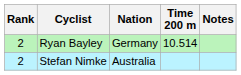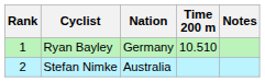Ryan Bayley | Rank: 2 -> 1
Ryan Bayley | Time 200 m: 10.514 -> 10.510
